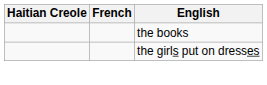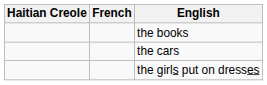+ row: the cars
